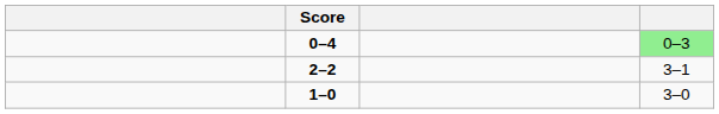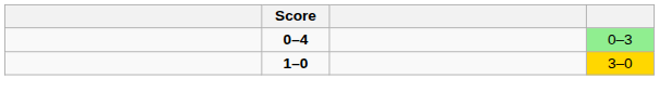- row: 2–2 | 3–1
1–0 | column 4: no background -> gold background
